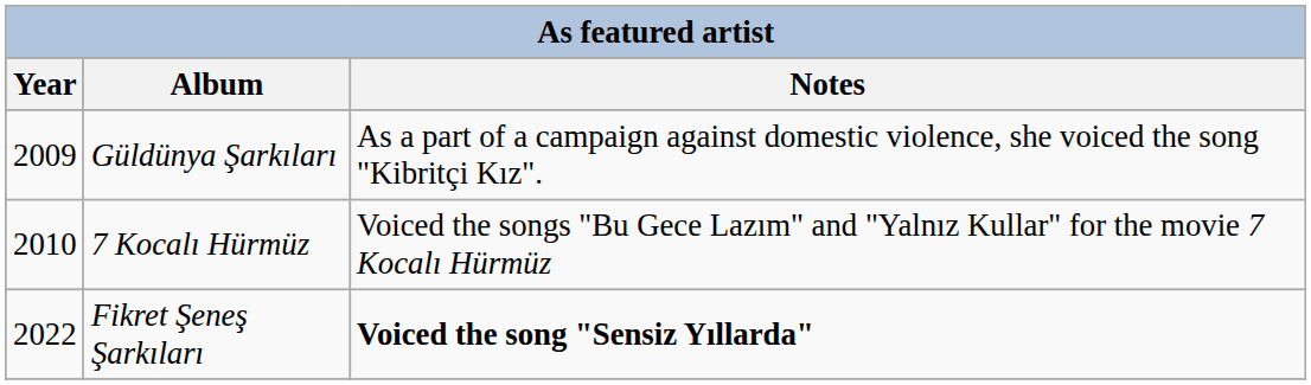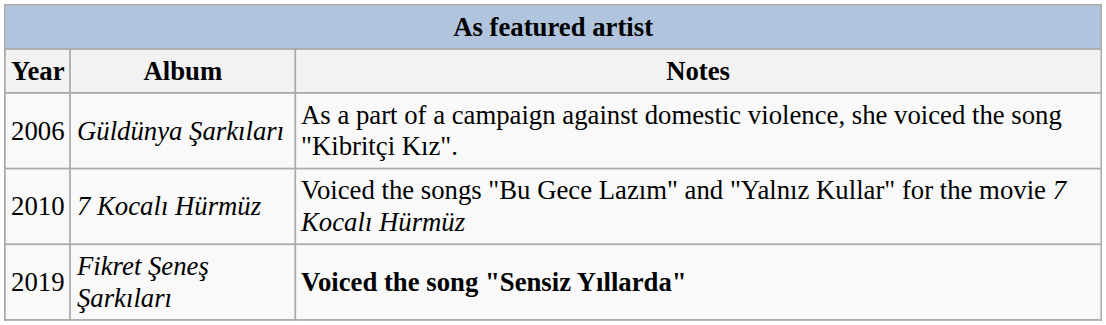Güldünya Şarkıları | Year: 2009 -> 2006
Fikret Şeneş Şarkıları | Year: 2022 -> 2019
